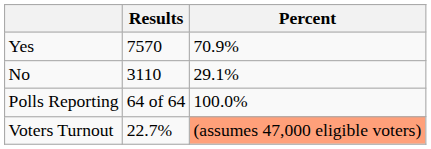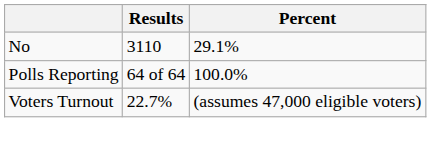- row: Yes | 7570 | 70.9%
Voters Turnout | Percent: lightsalmon background -> no background
